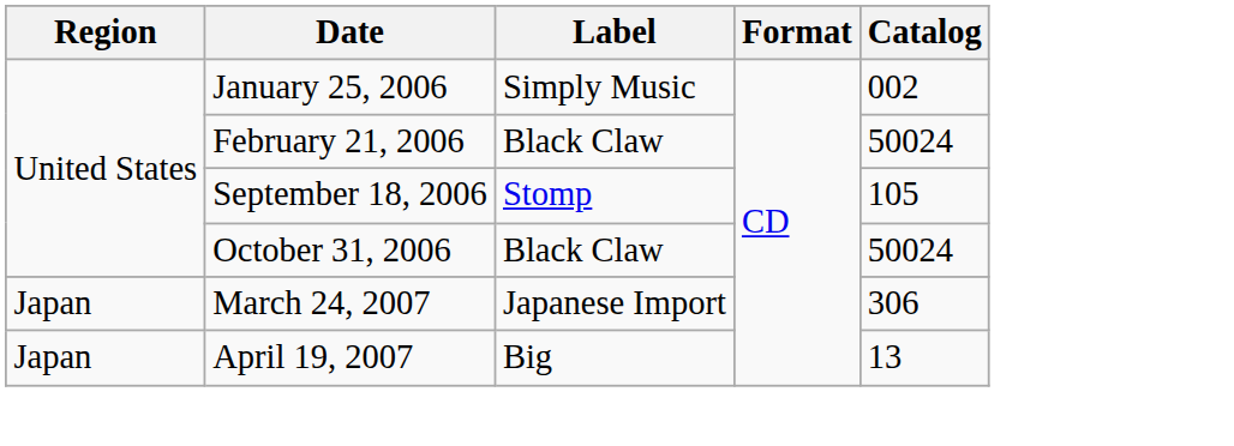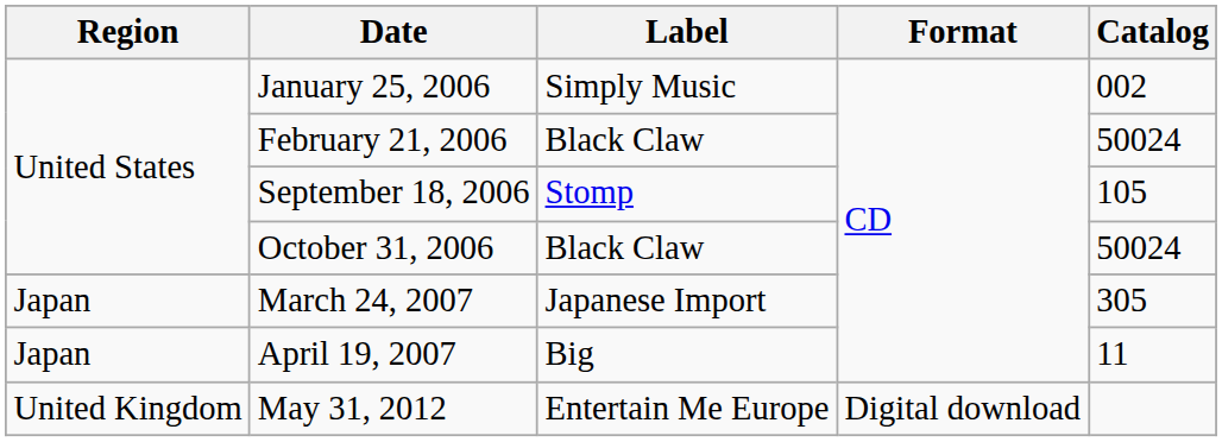March 24, 2007 | Catalog: 306 -> 305
April 19, 2007 | Catalog: 13 -> 11
+ row: United Kingdom | May 31, 2012 | Entertain Me Europe | Digital download
